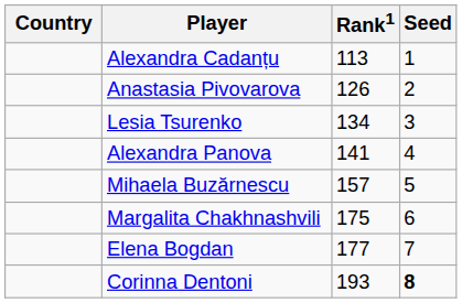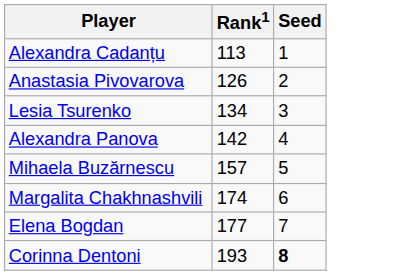- column: Country
Alexandra Panova | Rank1: 141 -> 142
Margalita Chakhnashvili | Rank1: 175 -> 174
